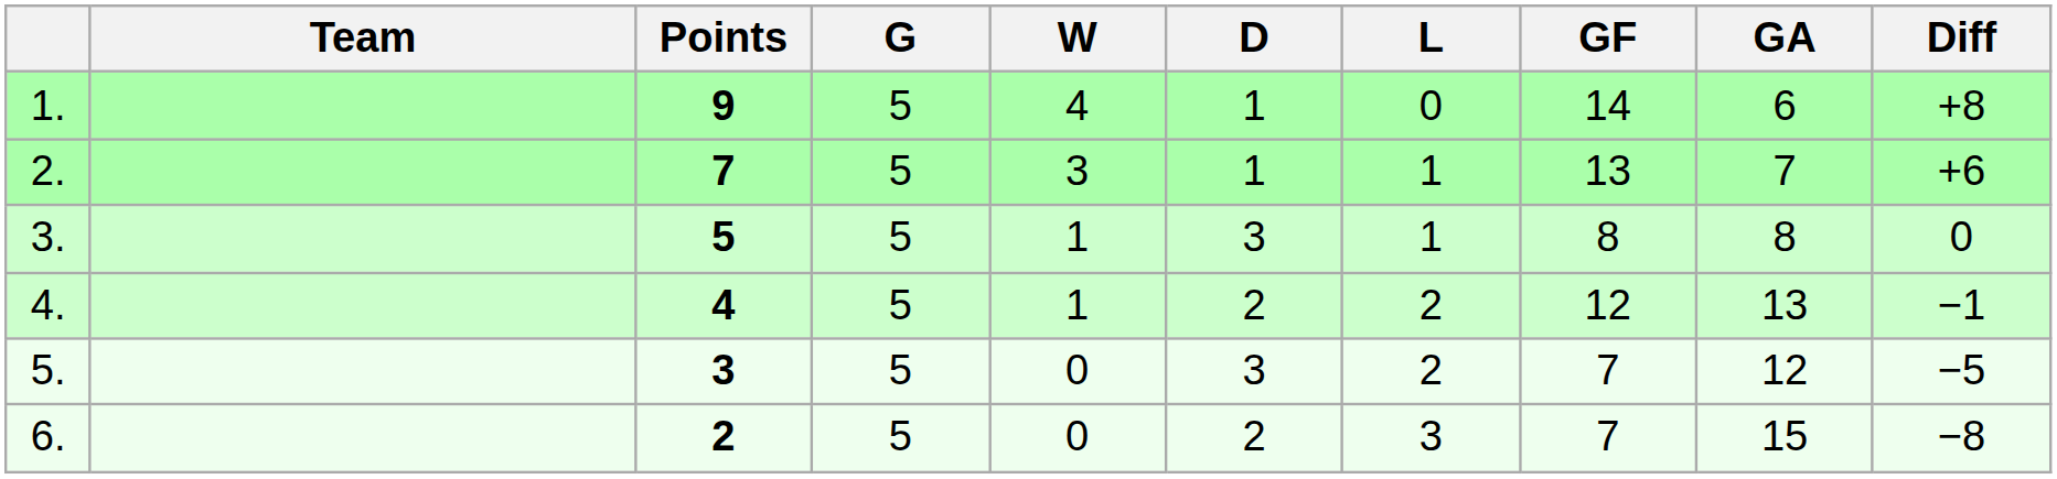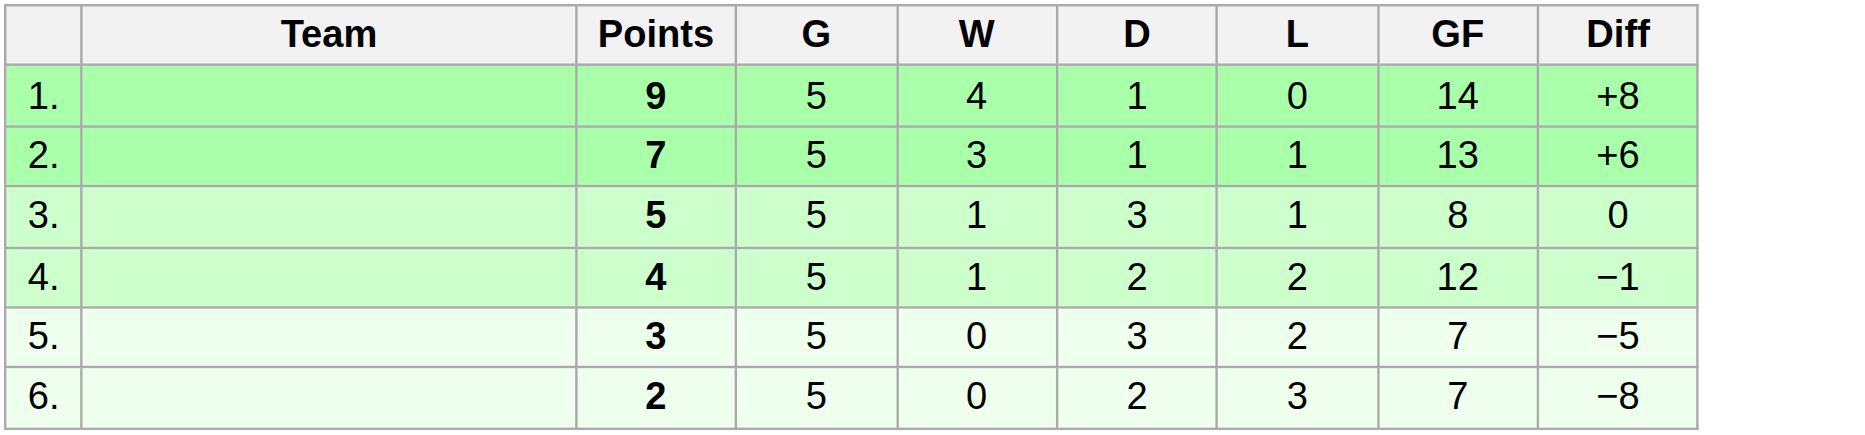- column: GA | 6 | 7 | 8 | 13 | 12 | 15
